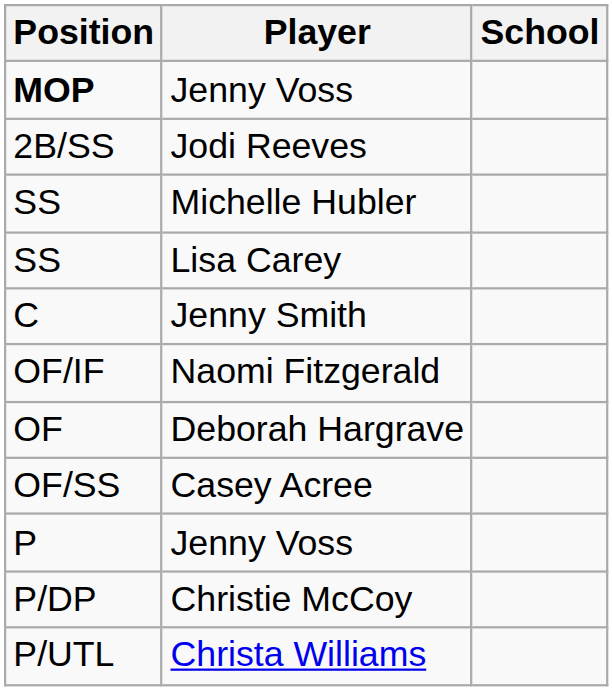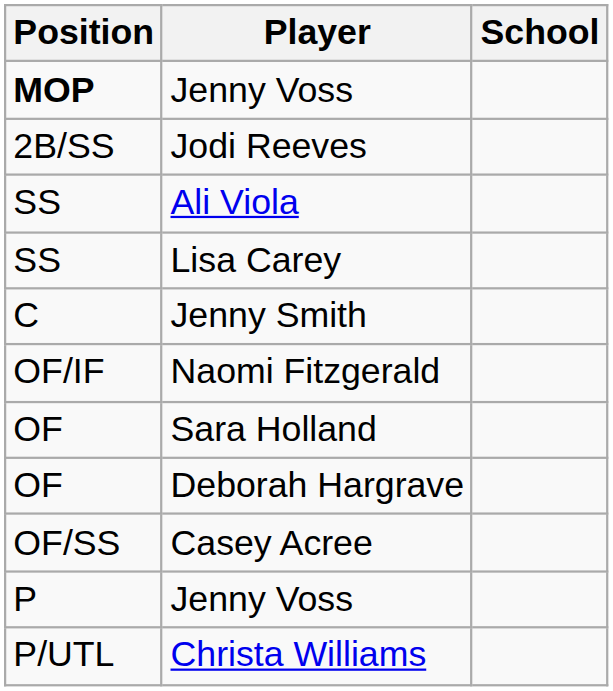- row: SS | Michelle Hubler
+ row: SS | Ali Viola
+ row: OF | Sara Holland
- row: P/DP | Christie McCoy
